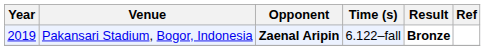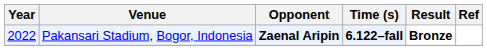Pakansari Stadium, Bogor, Indonesia | Year: 2019 -> 2022
Pakansari Stadium, Bogor, Indonesia | Time (s): normal -> bold
